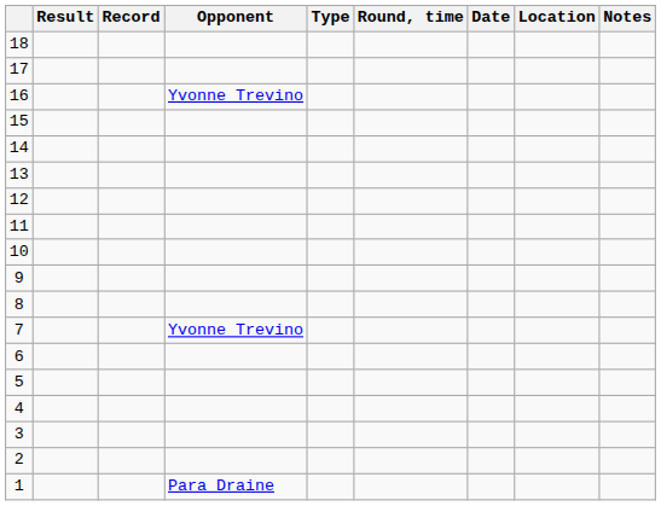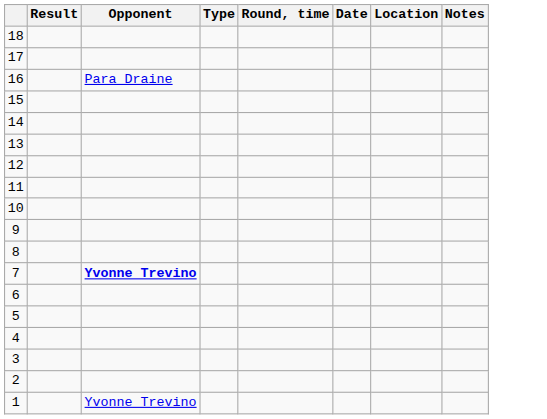- column: Record
16 | Opponent: Yvonne Trevino -> Para Draine
7 | Opponent: normal -> bold
1 | Opponent: Para Draine -> Yvonne Trevino
